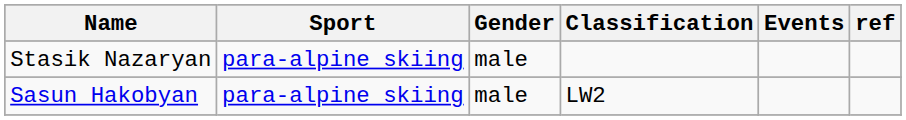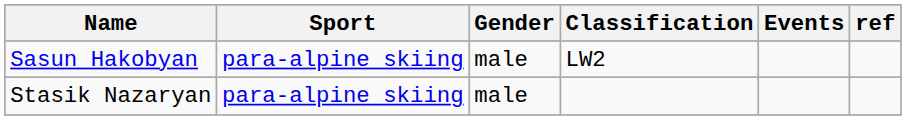rows swapped: Sasun Hakobyan <-> Stasik Nazaryan
